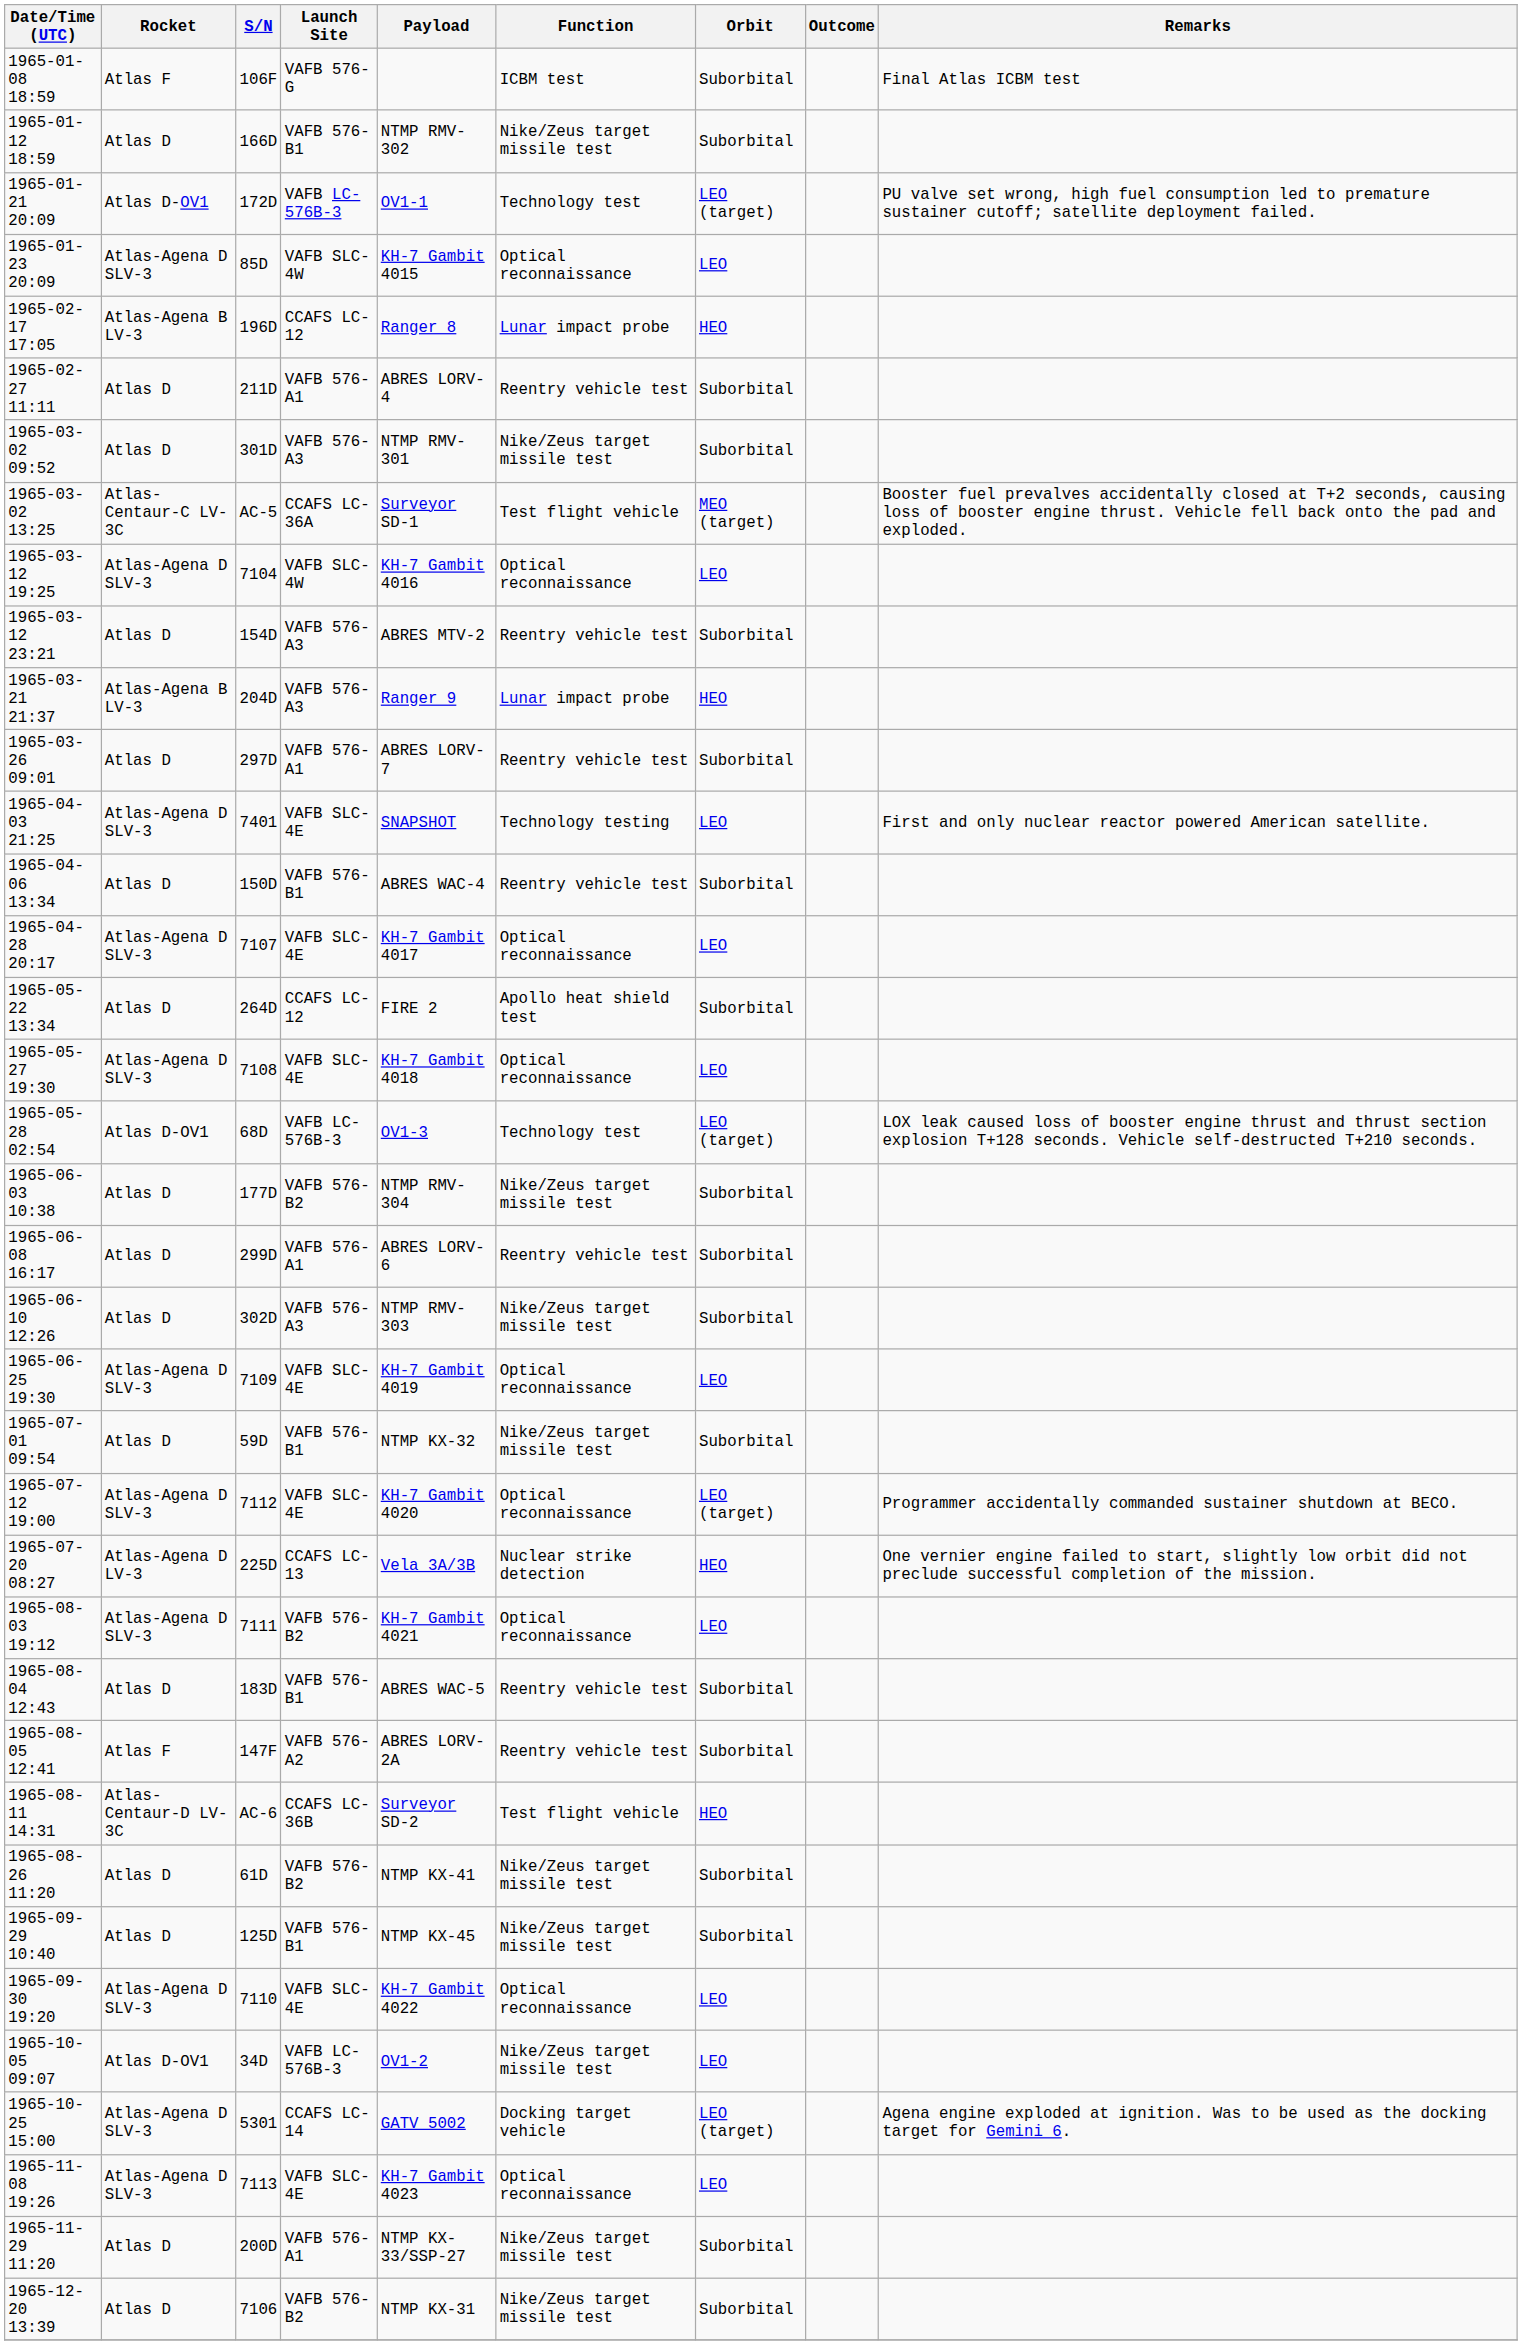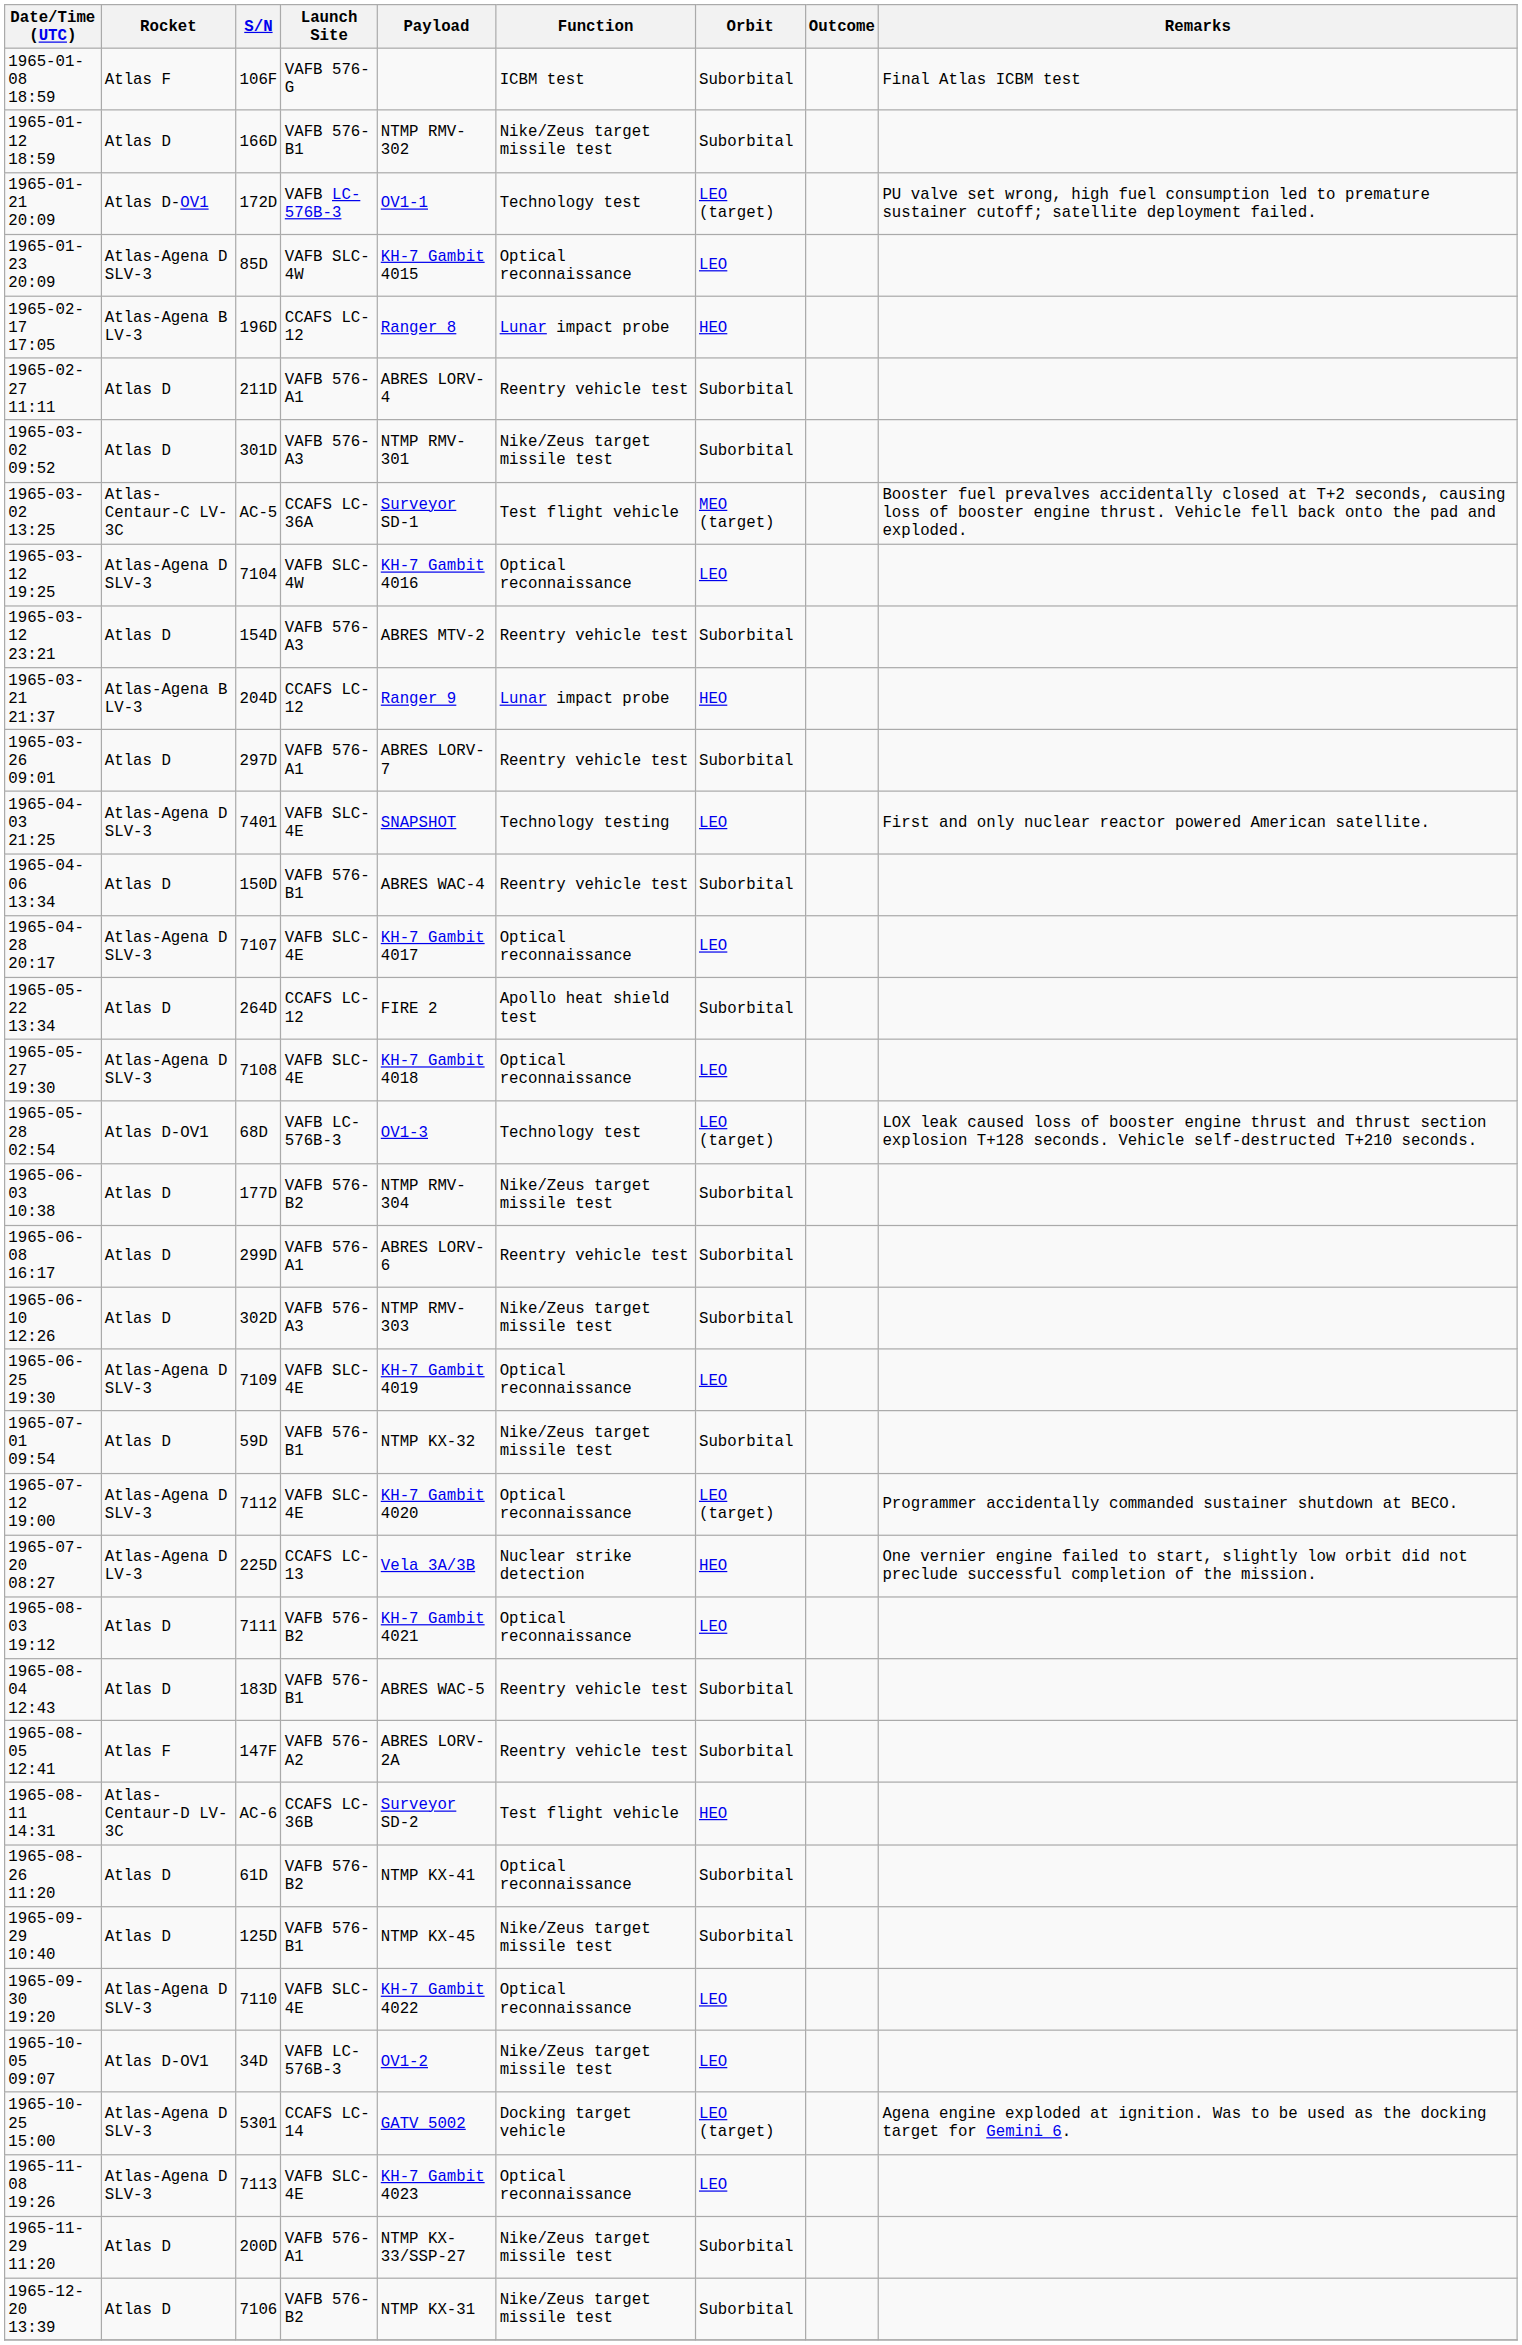1965-03-21 21:37 | Launch Site: VAFB 576-A3 -> CCAFS LC-12
1965-08-03 19:12 | Rocket: Atlas-Agena D SLV-3 -> Atlas D
1965-08-26 11:20 | Function: Nike/Zeus target missile test -> Optical reconnaissance
